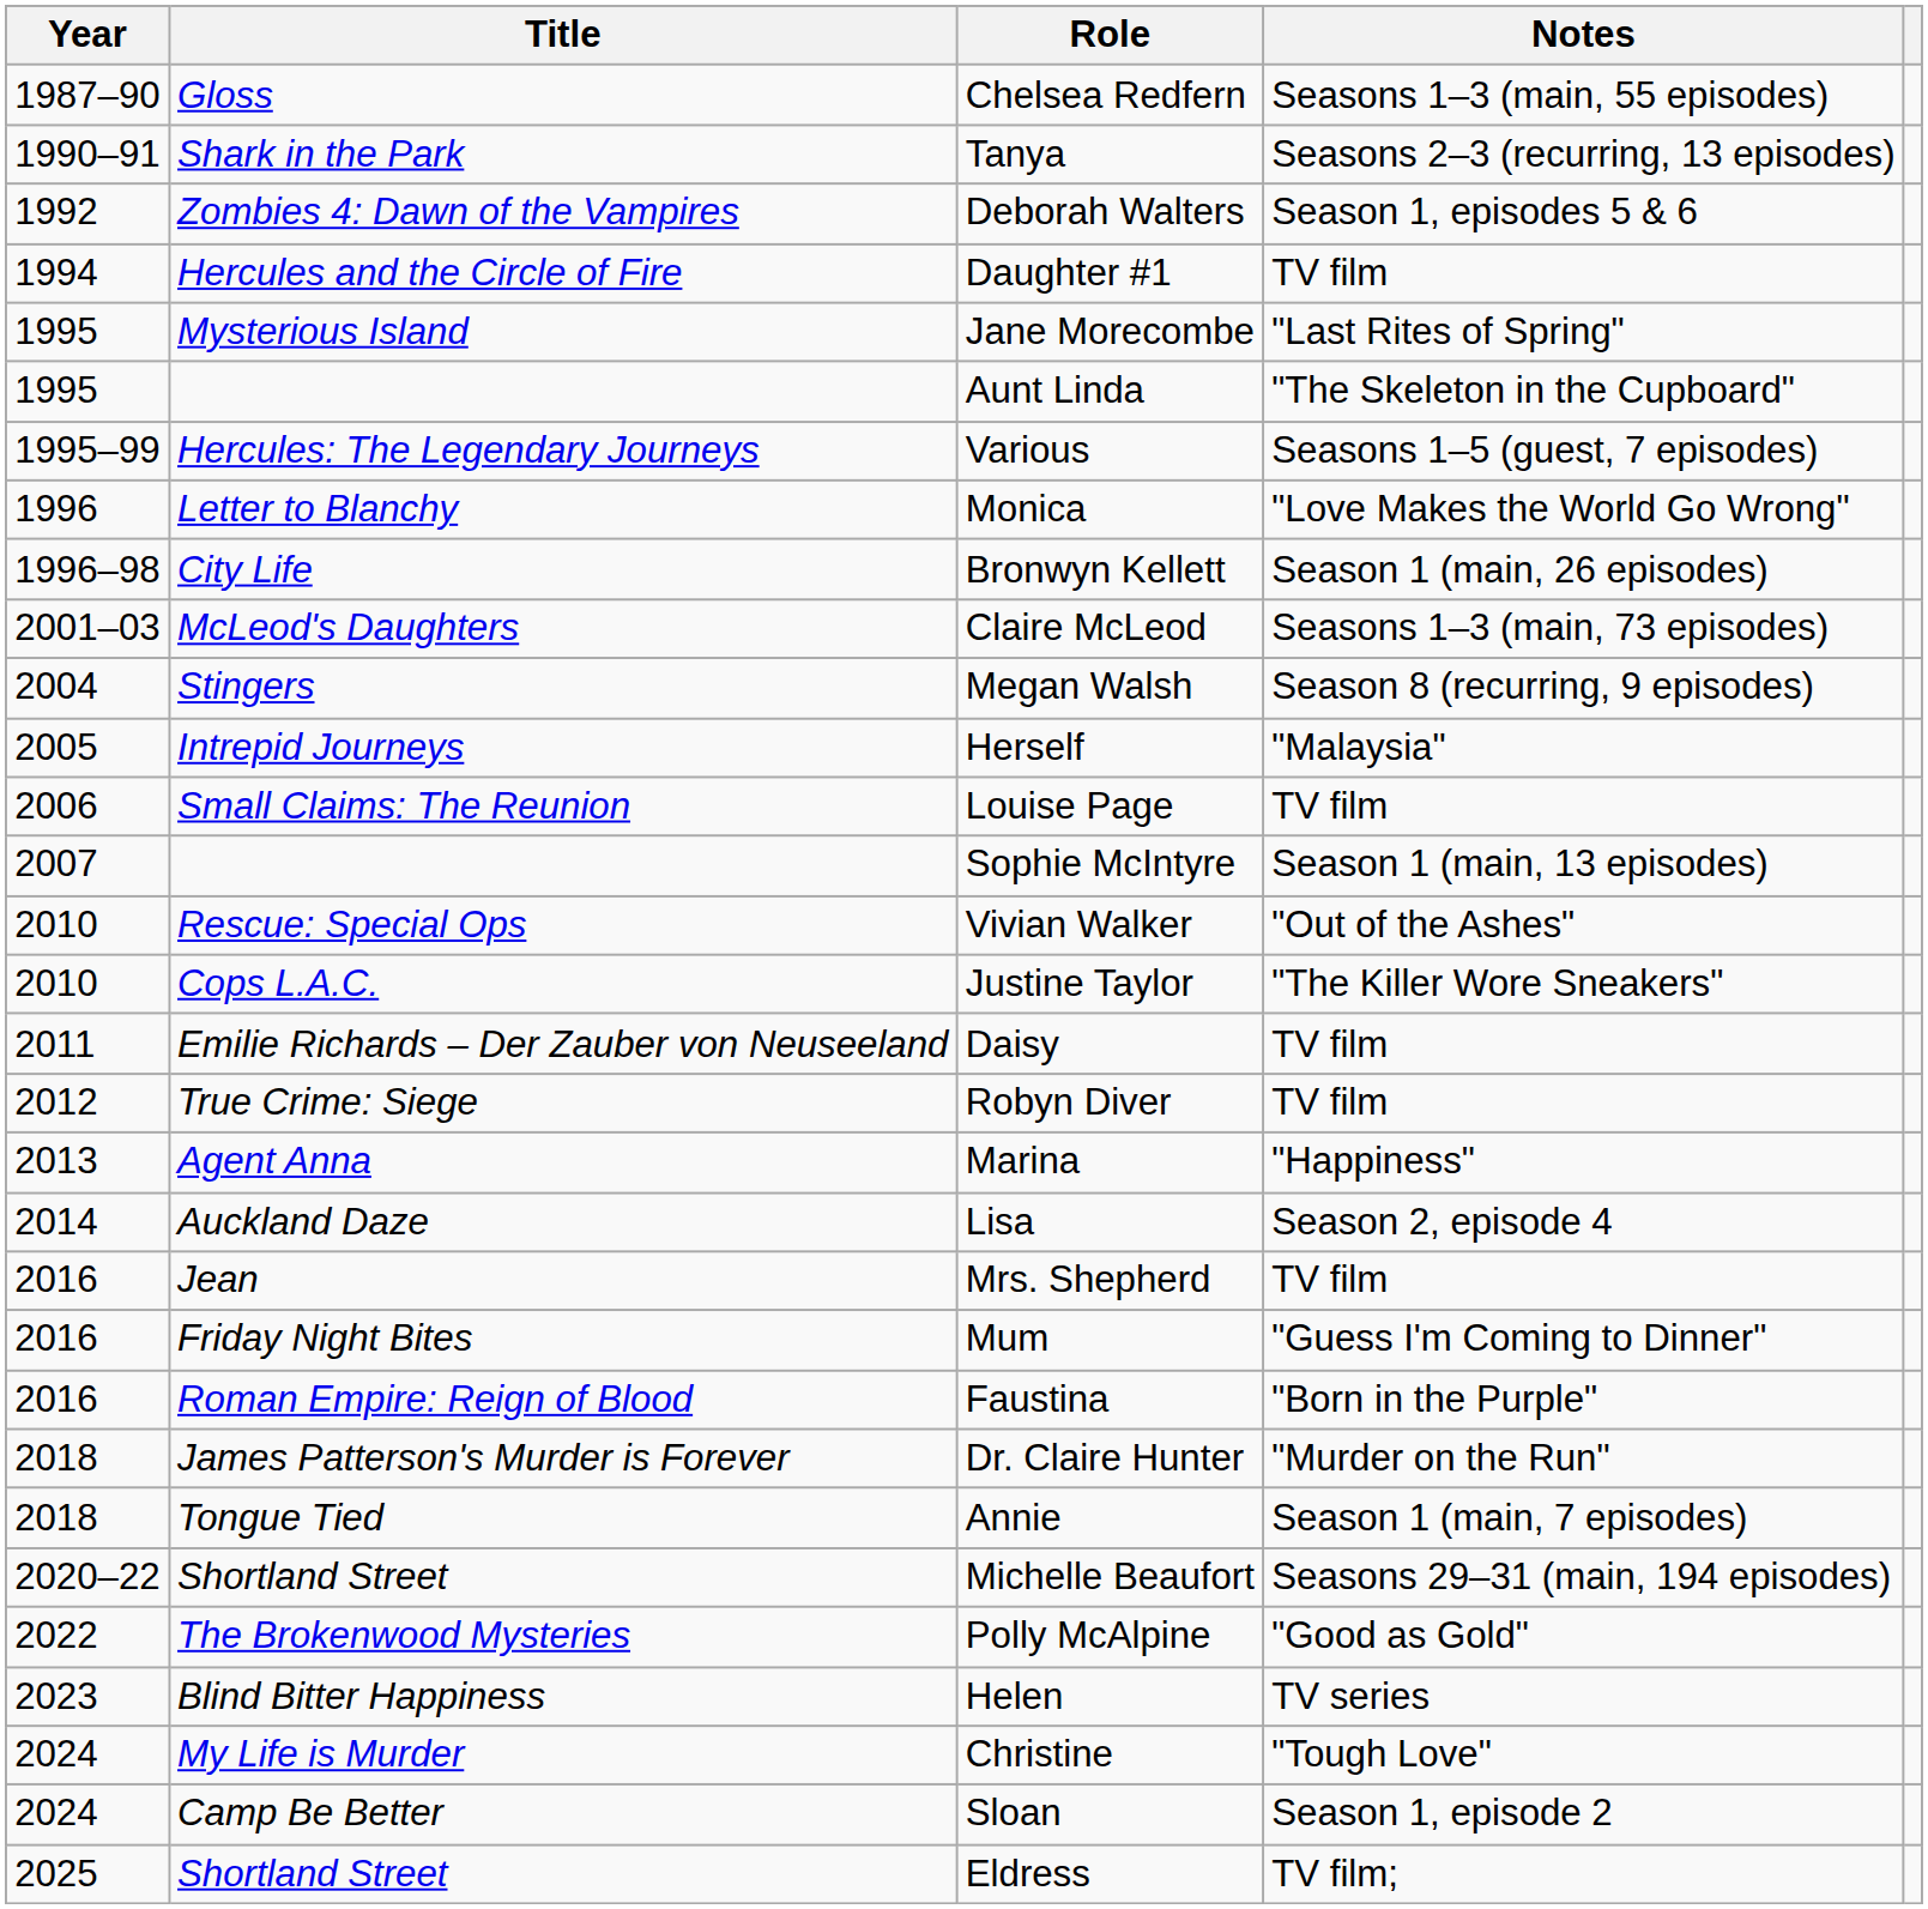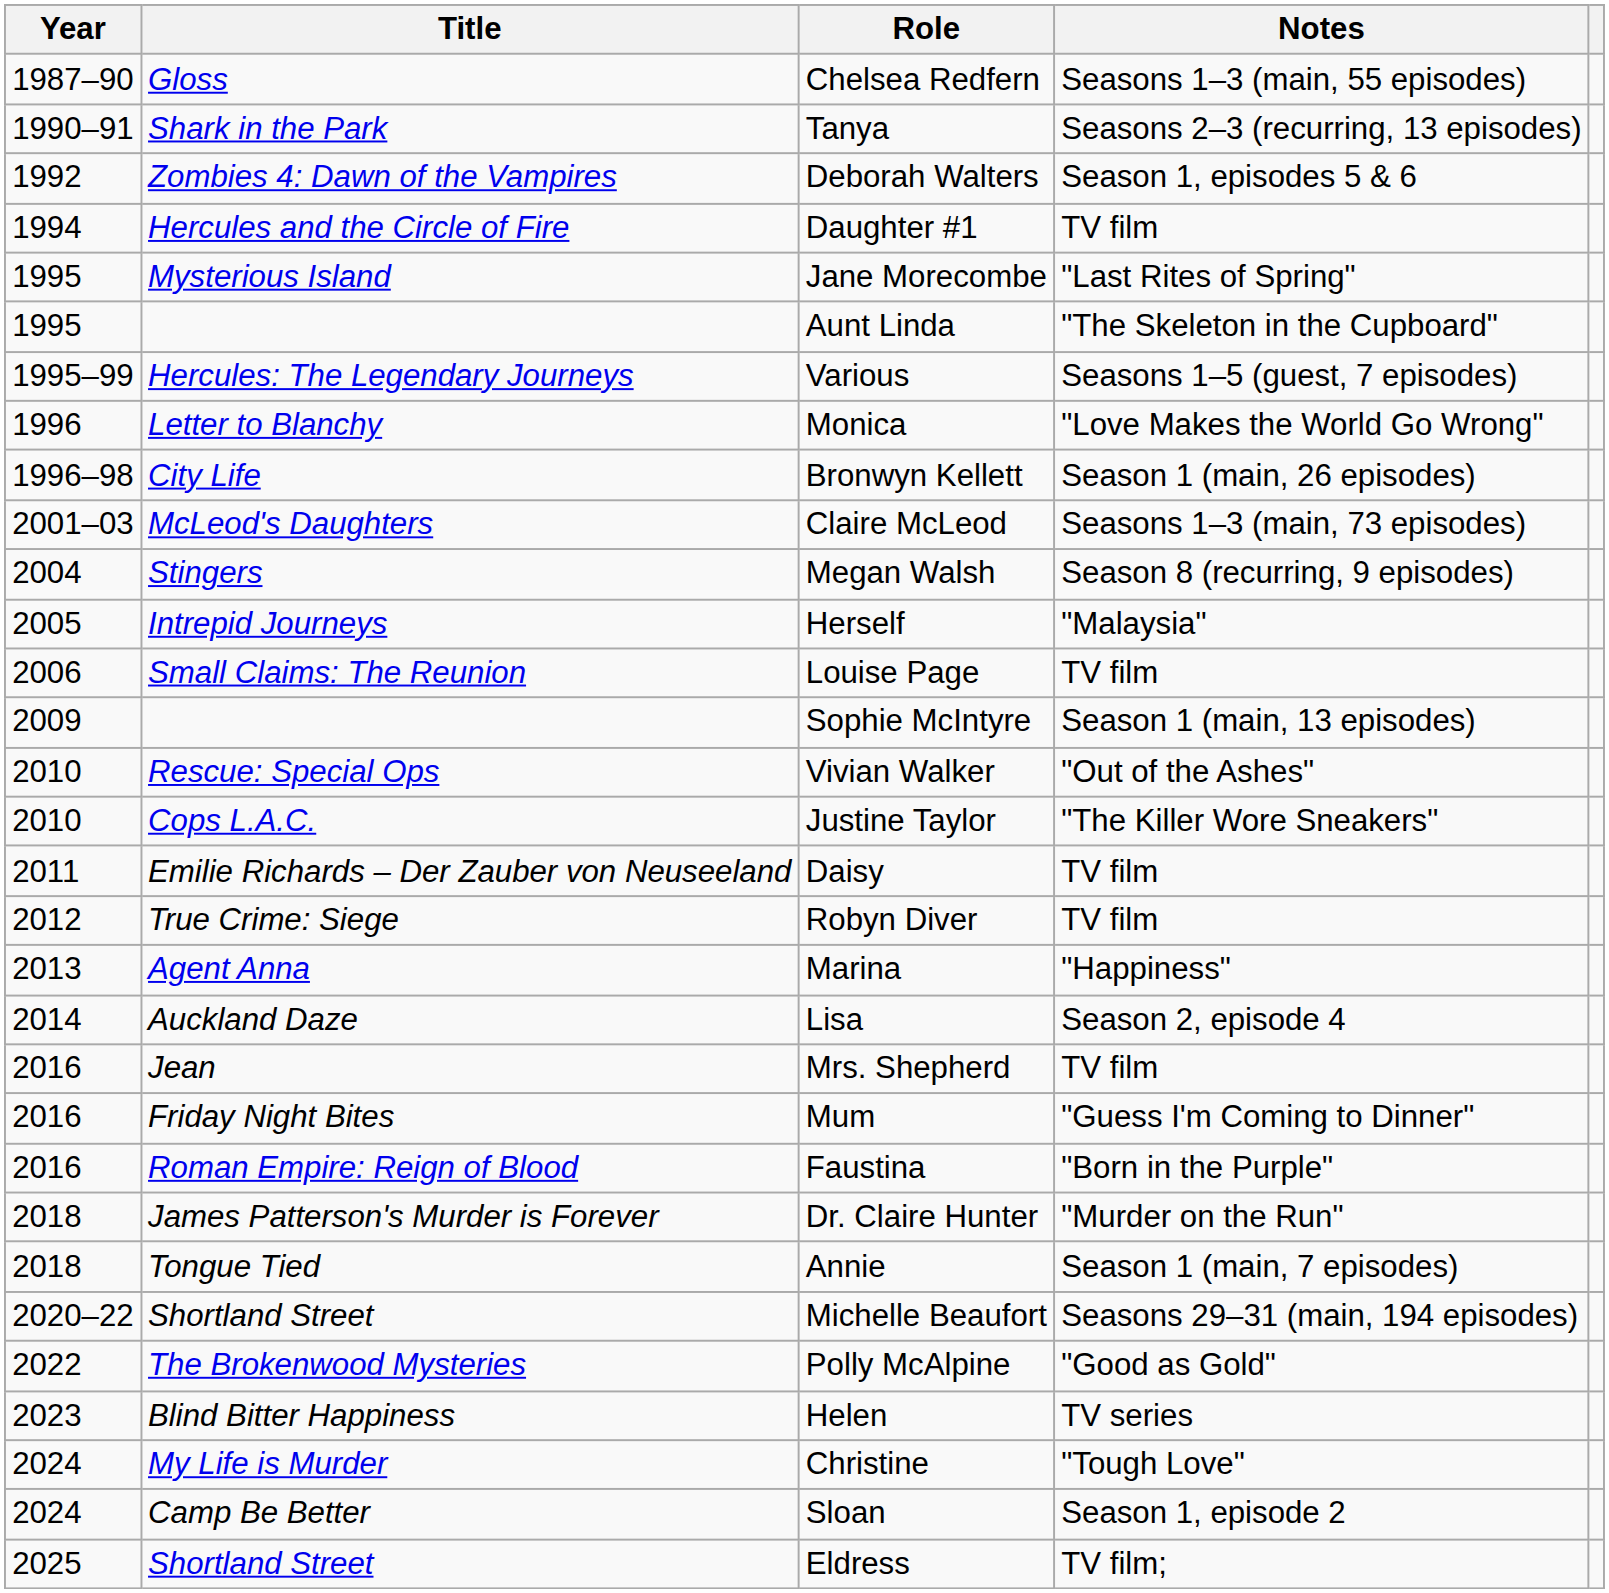Sophie McIntyre | Year: 2007 -> 2009
